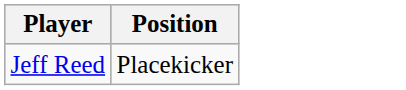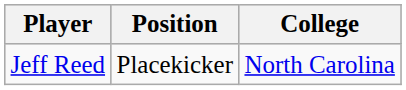+ column: College | North Carolina
